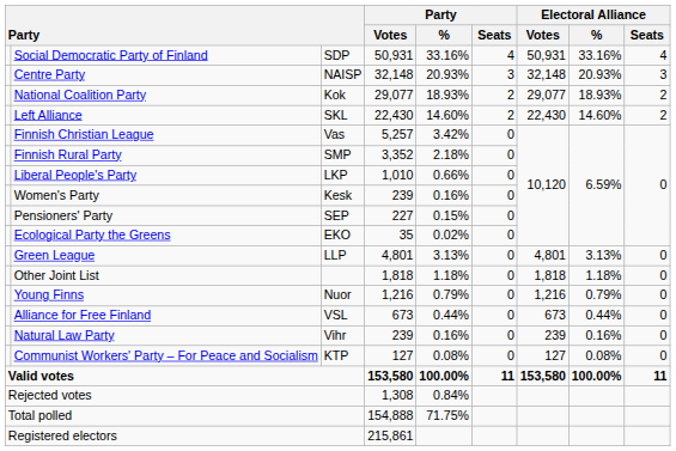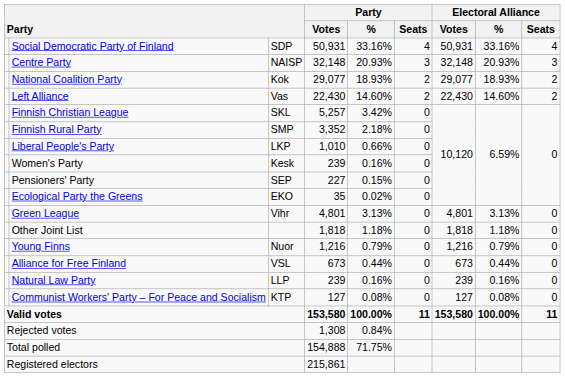Left Alliance | column 3: SKL -> Vas
Finnish Christian League | column 3: Vas -> SKL
Green League | column 3: LLP -> Vihr
Natural Law Party | column 3: Vihr -> LLP
